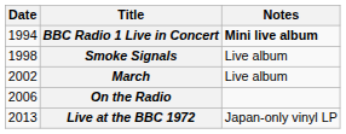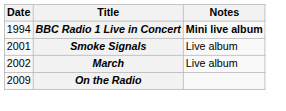Smoke Signals | Date: 1998 -> 2001
On the Radio | Date: 2006 -> 2009
- row: 2013 | Live at the BBC 1972 | Japan-only vinyl LP
